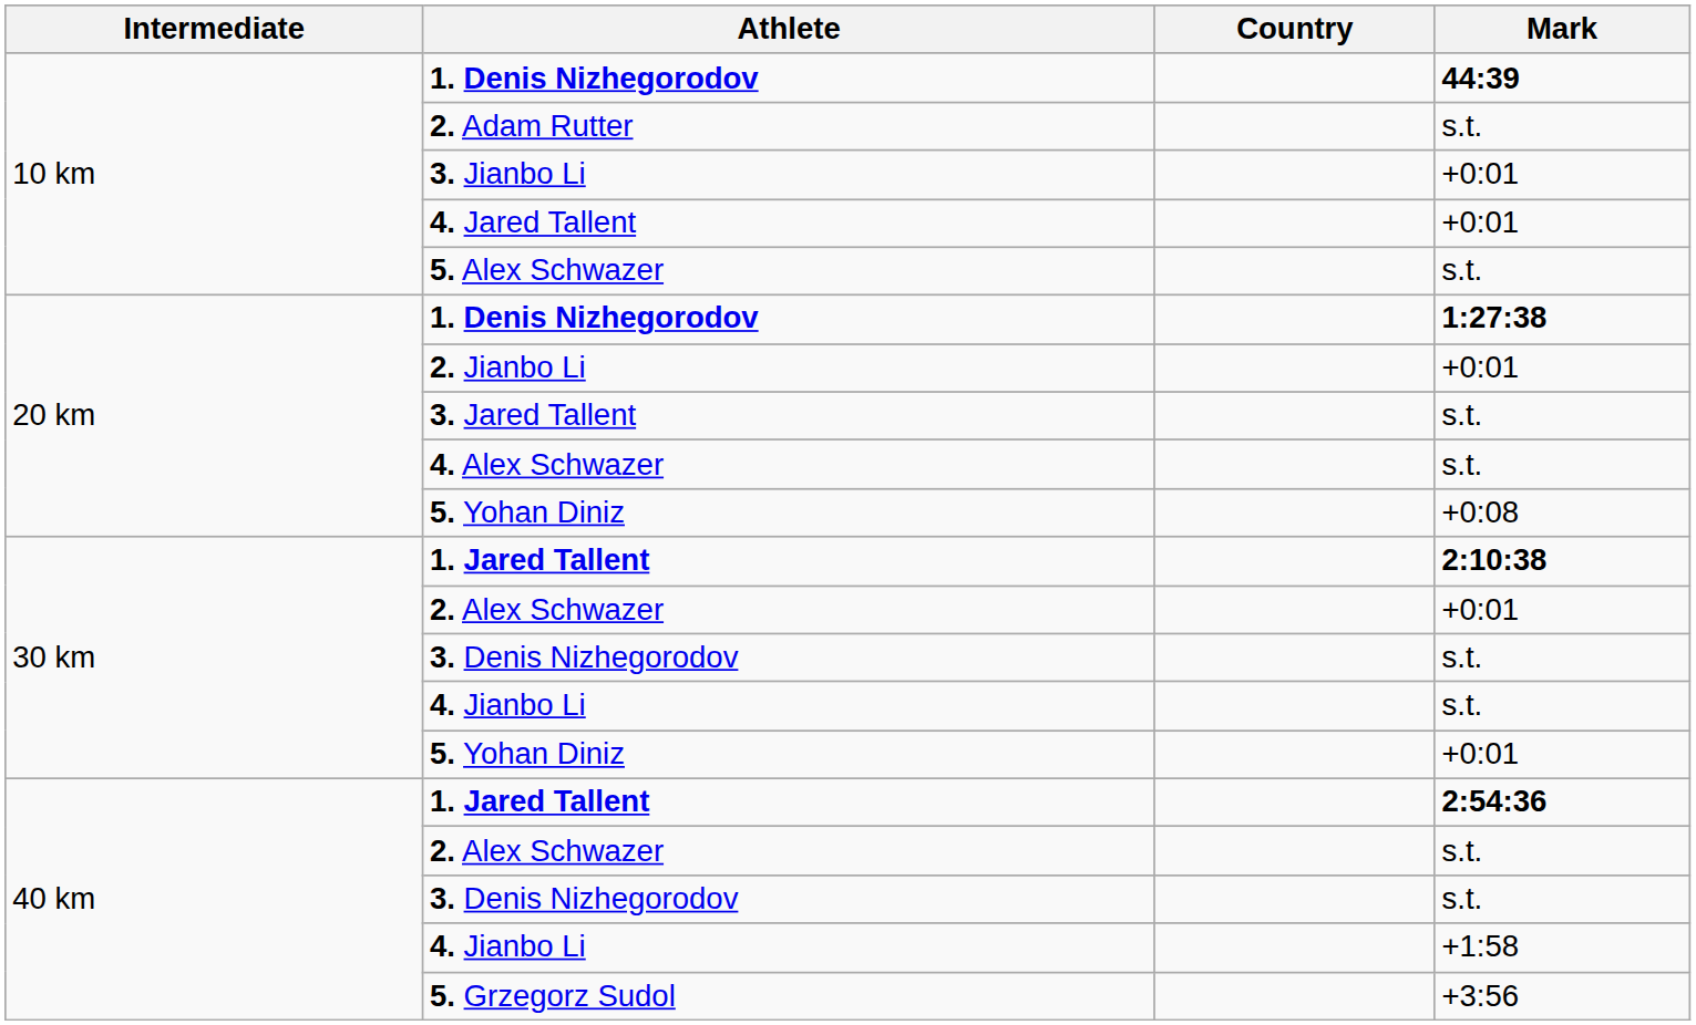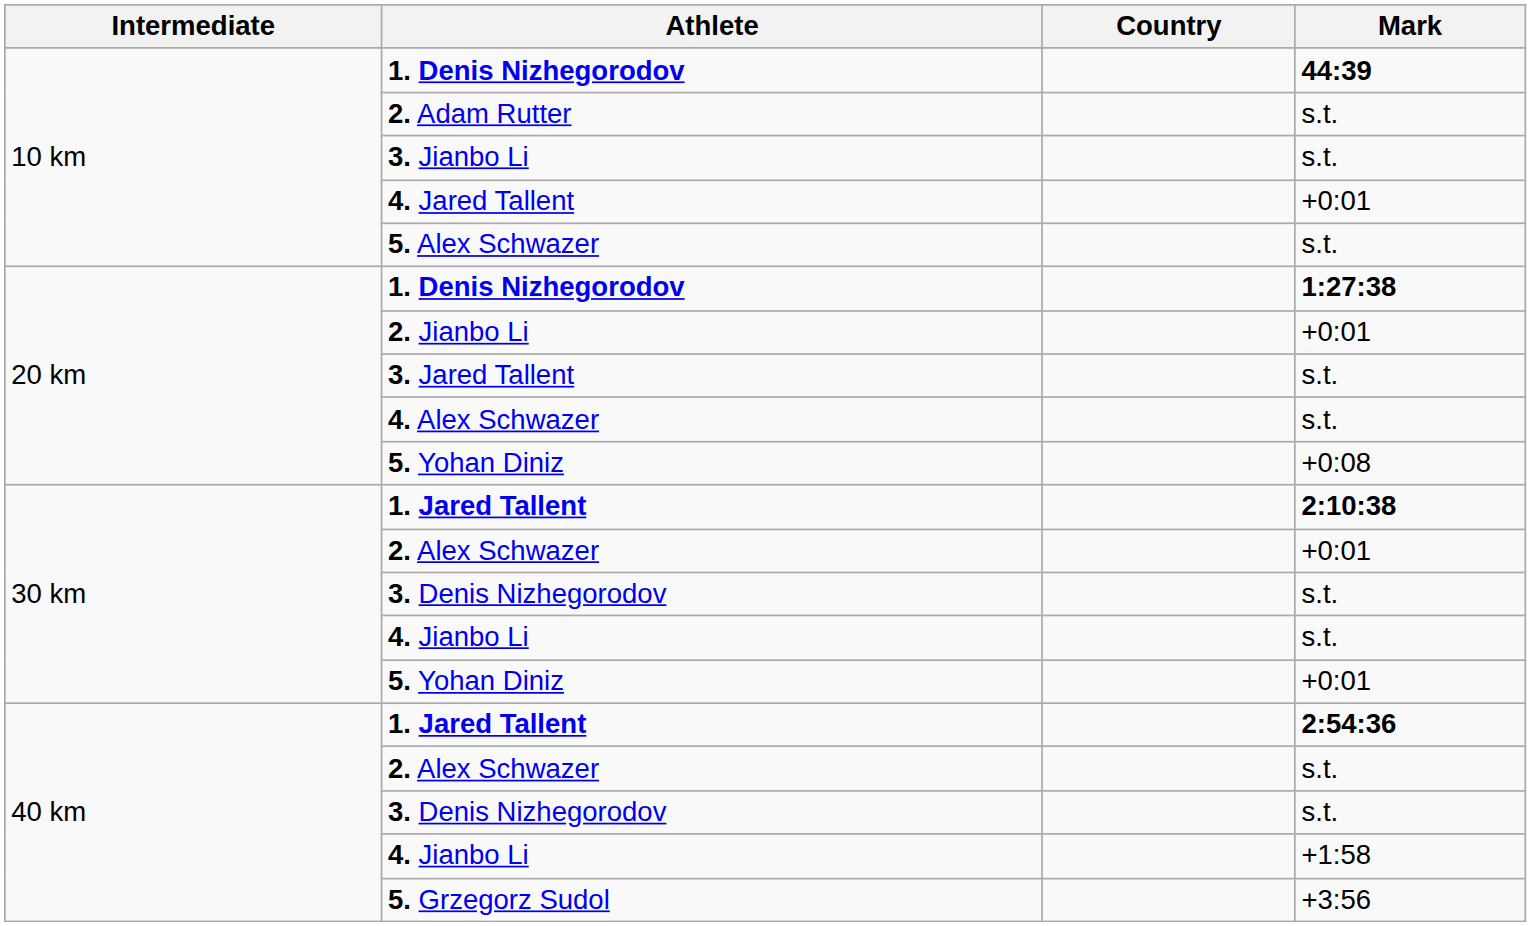3. Jianbo Li | Mark: +0:01 -> s.t.
